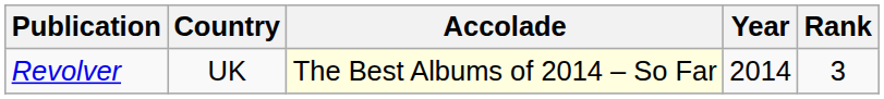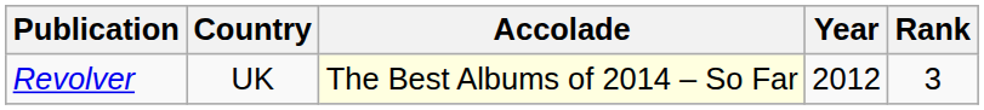Revolver | Year: 2014 -> 2012
